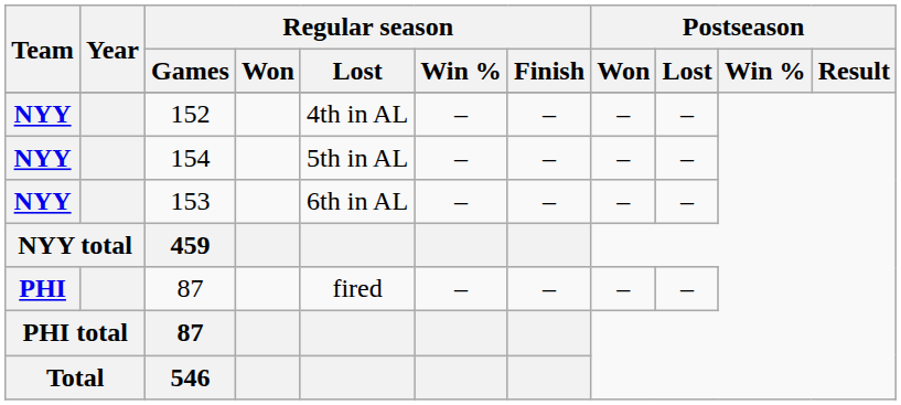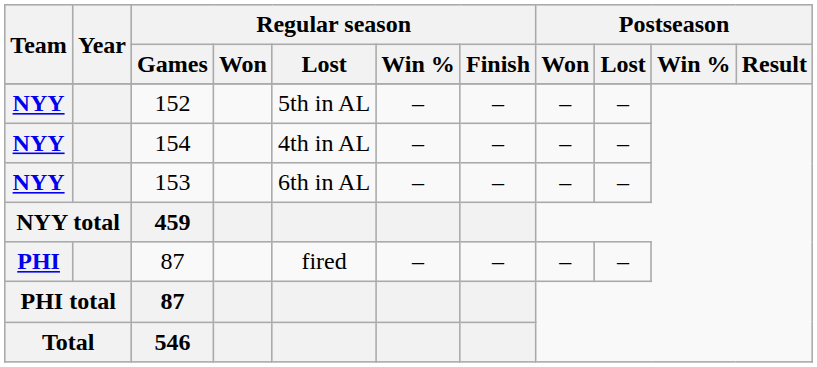152 | Regular season / Lost: 4th in AL -> 5th in AL
154 | Regular season / Lost: 5th in AL -> 4th in AL
